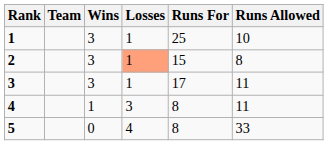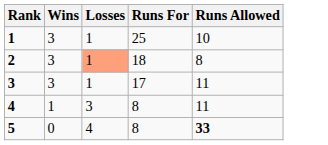- column: Team
2 | Runs For: 15 -> 18
5 | Runs Allowed: normal -> bold
